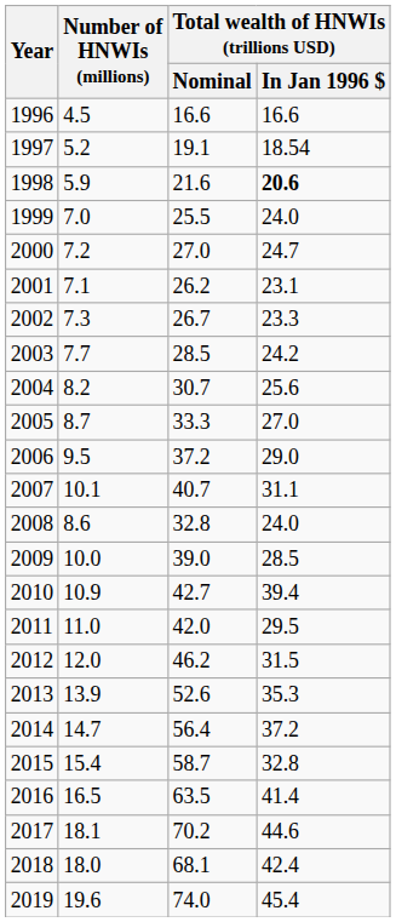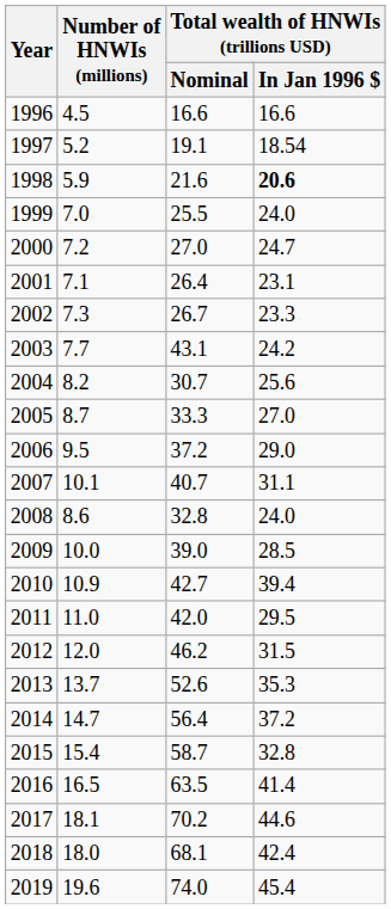2001 | Total wealth of HNWIs (trillions USD) / Nominal: 26.2 -> 26.4
2003 | Total wealth of HNWIs (trillions USD) / Nominal: 28.5 -> 43.1
2013 | Number of HNWIs (millions): 13.9 -> 13.7
